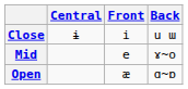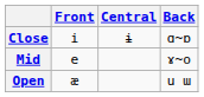columns swapped: Front <-> Central
Close | Back: u ɯ -> ɑ~ɒ
Open | Back: ɑ~ɒ -> u ɯ
